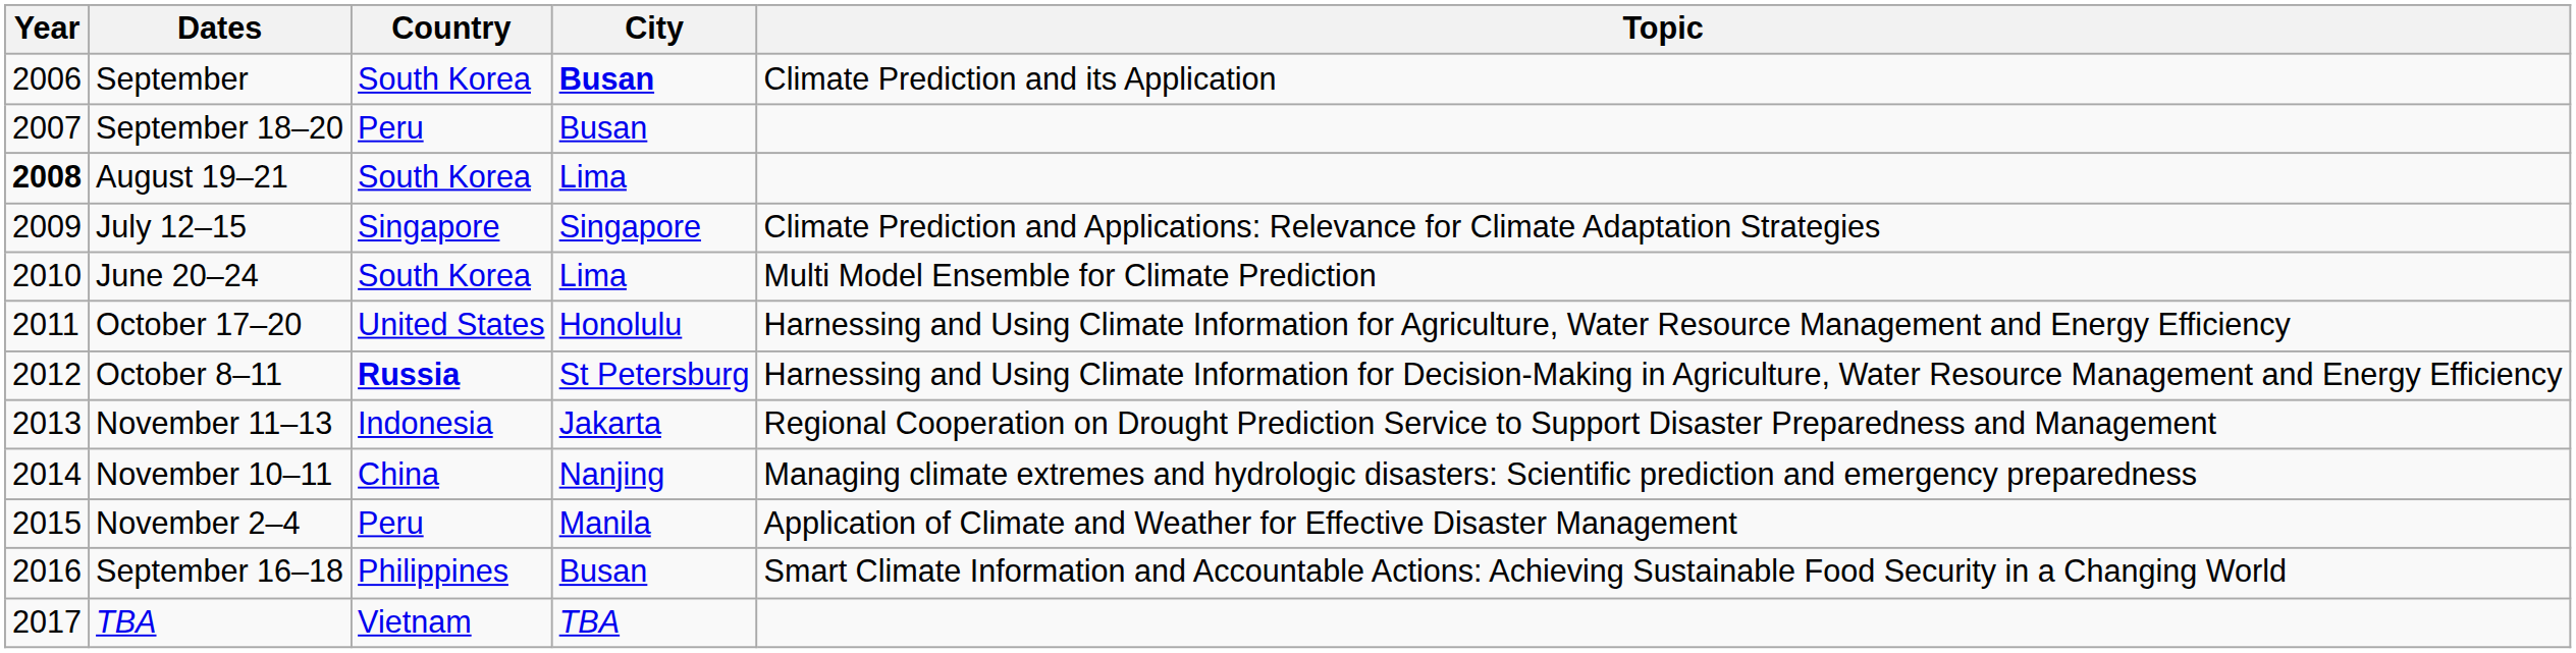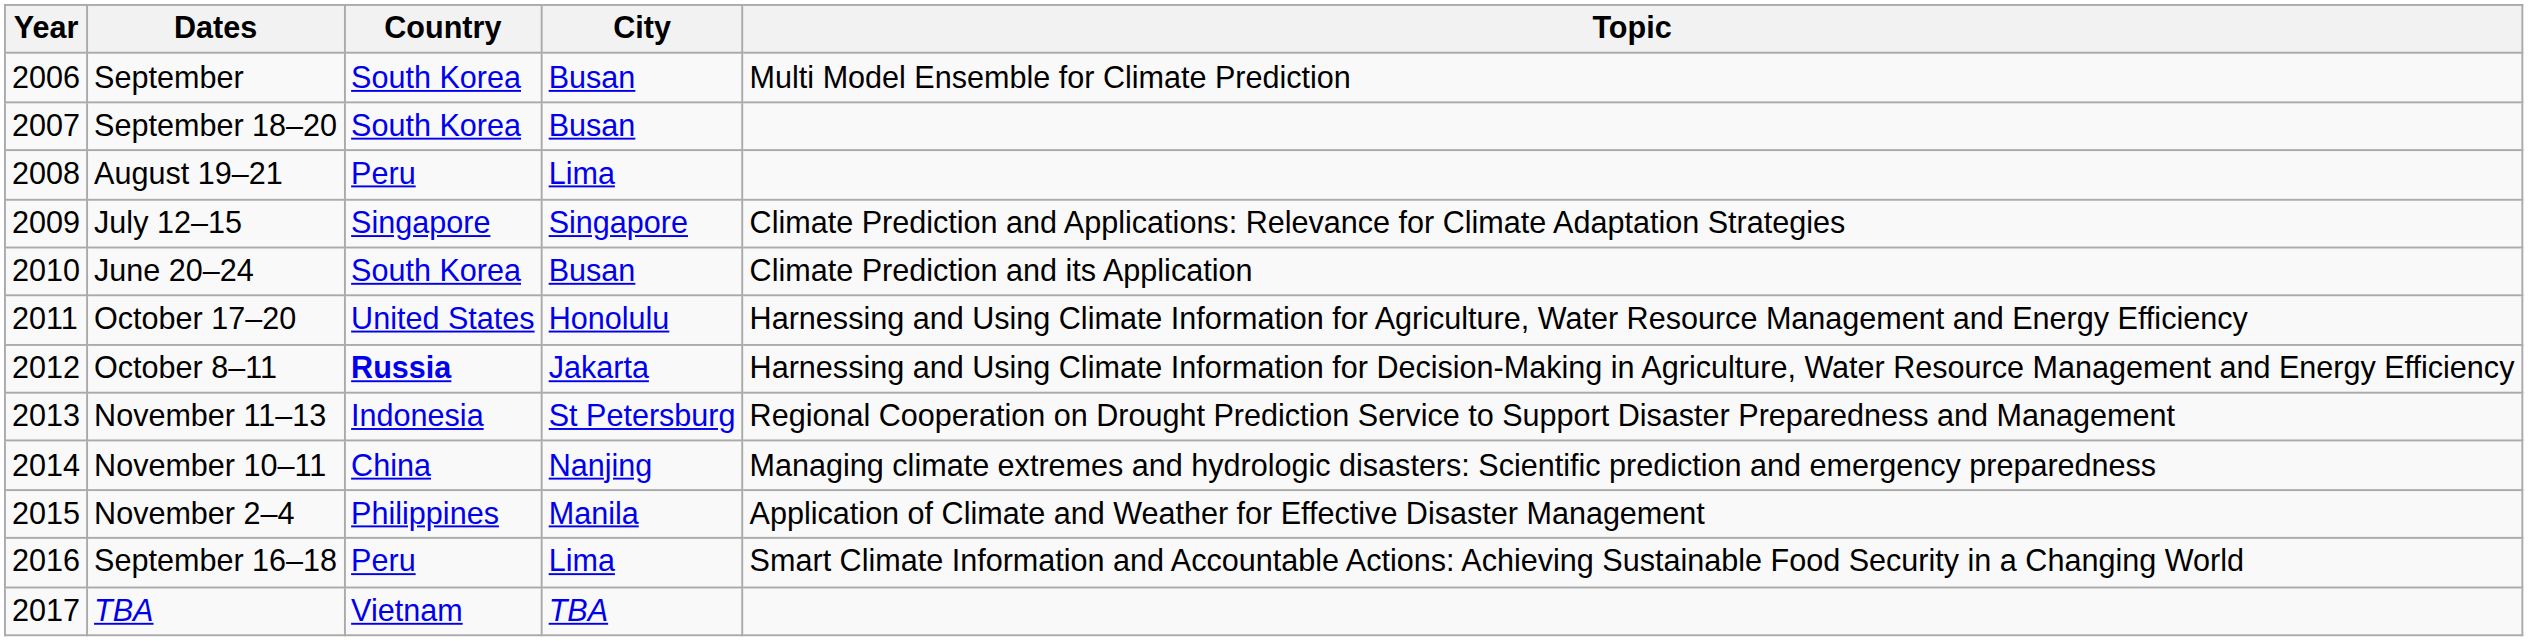September | City: bold -> normal
September | Topic: Climate Prediction and its Application -> Multi Model Ensemble for Climate Prediction
September 18–20 | Country: Peru -> South Korea
August 19–21 | Year: bold -> normal
August 19–21 | Country: South Korea -> Peru
June 20–24 | City: Lima -> Busan
June 20–24 | Topic: Multi Model Ensemble for Climate Prediction -> Climate Prediction and its Application
October 8–11 | City: St Petersburg -> Jakarta
November 11–13 | City: Jakarta -> St Petersburg
November 2–4 | Country: Peru -> Philippines
September 16–18 | Country: Philippines -> Peru
September 16–18 | City: Busan -> Lima
